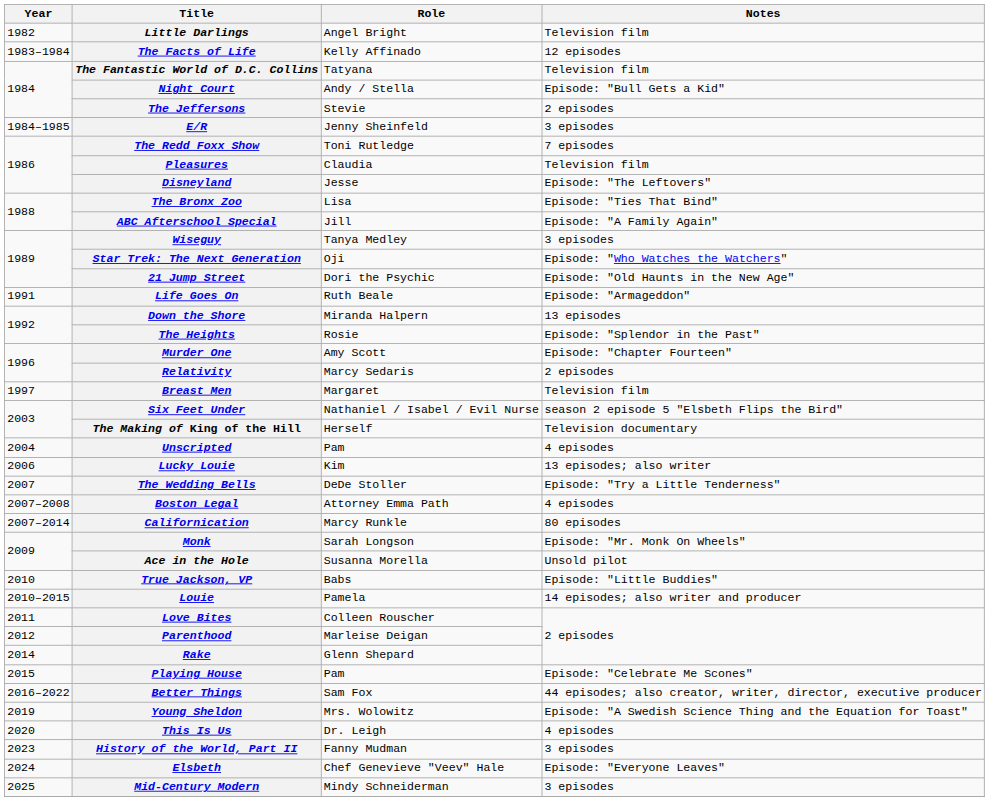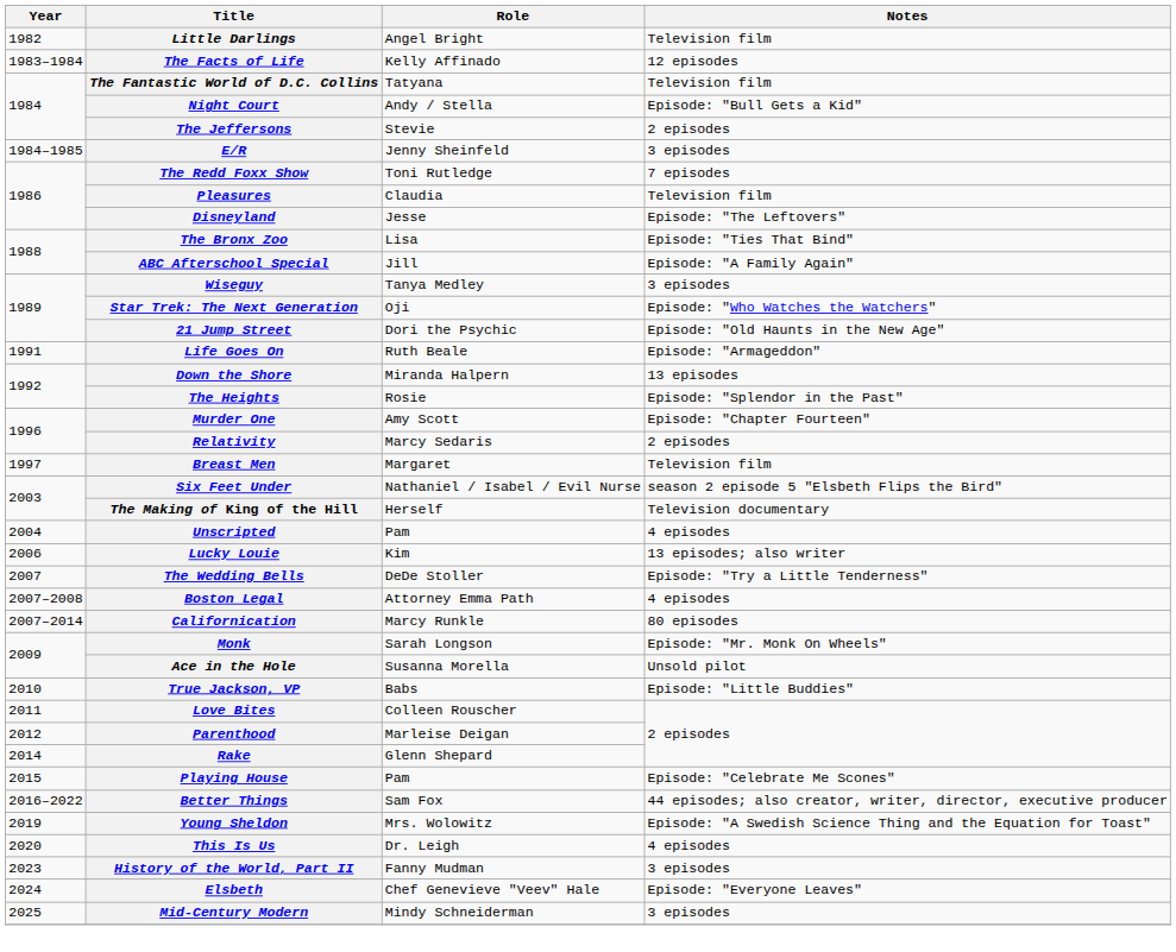- row: 2010–2015 | Louie | Pamela | 14 episodes; also writer and producer
